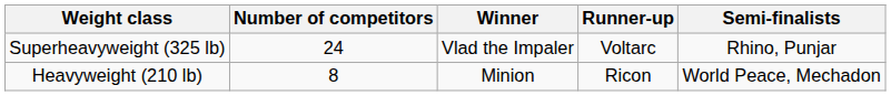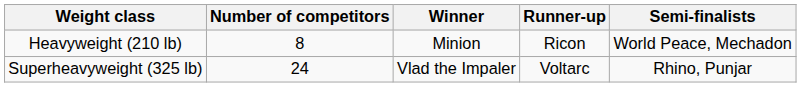rows swapped: Superheavyweight (325 lb) <-> Heavyweight (210 lb)
